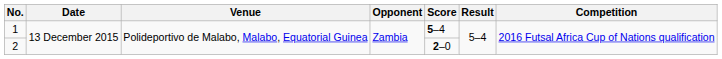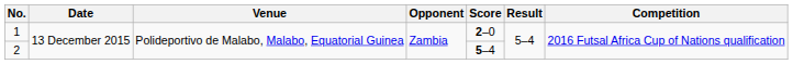1 | Score: 5–4 -> 2–0
2 | Score: 2–0 -> 5–4
